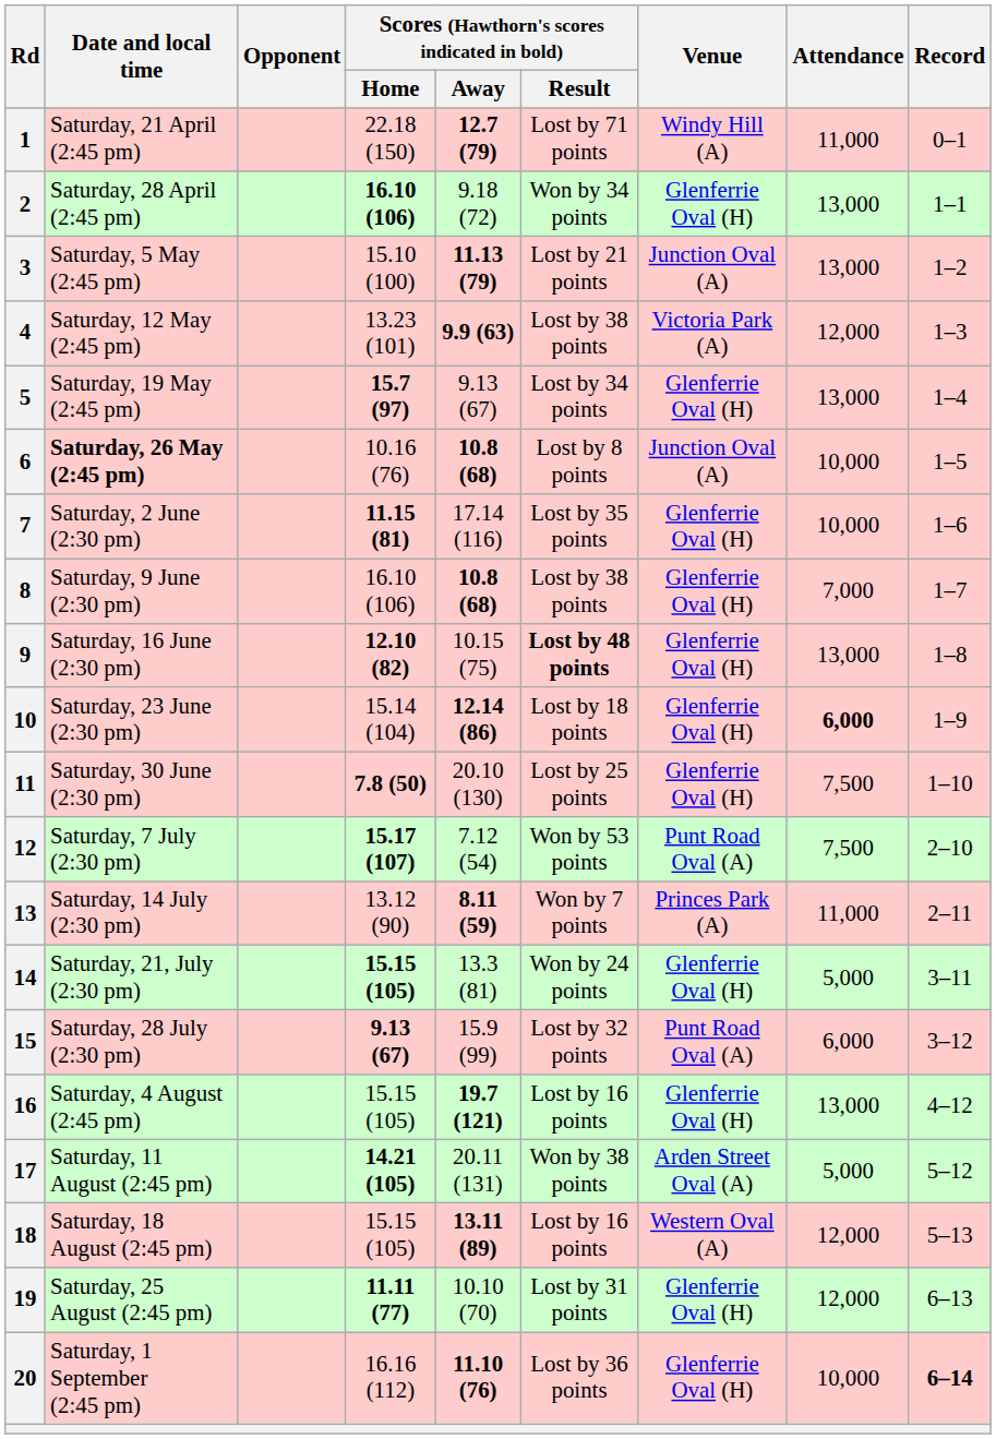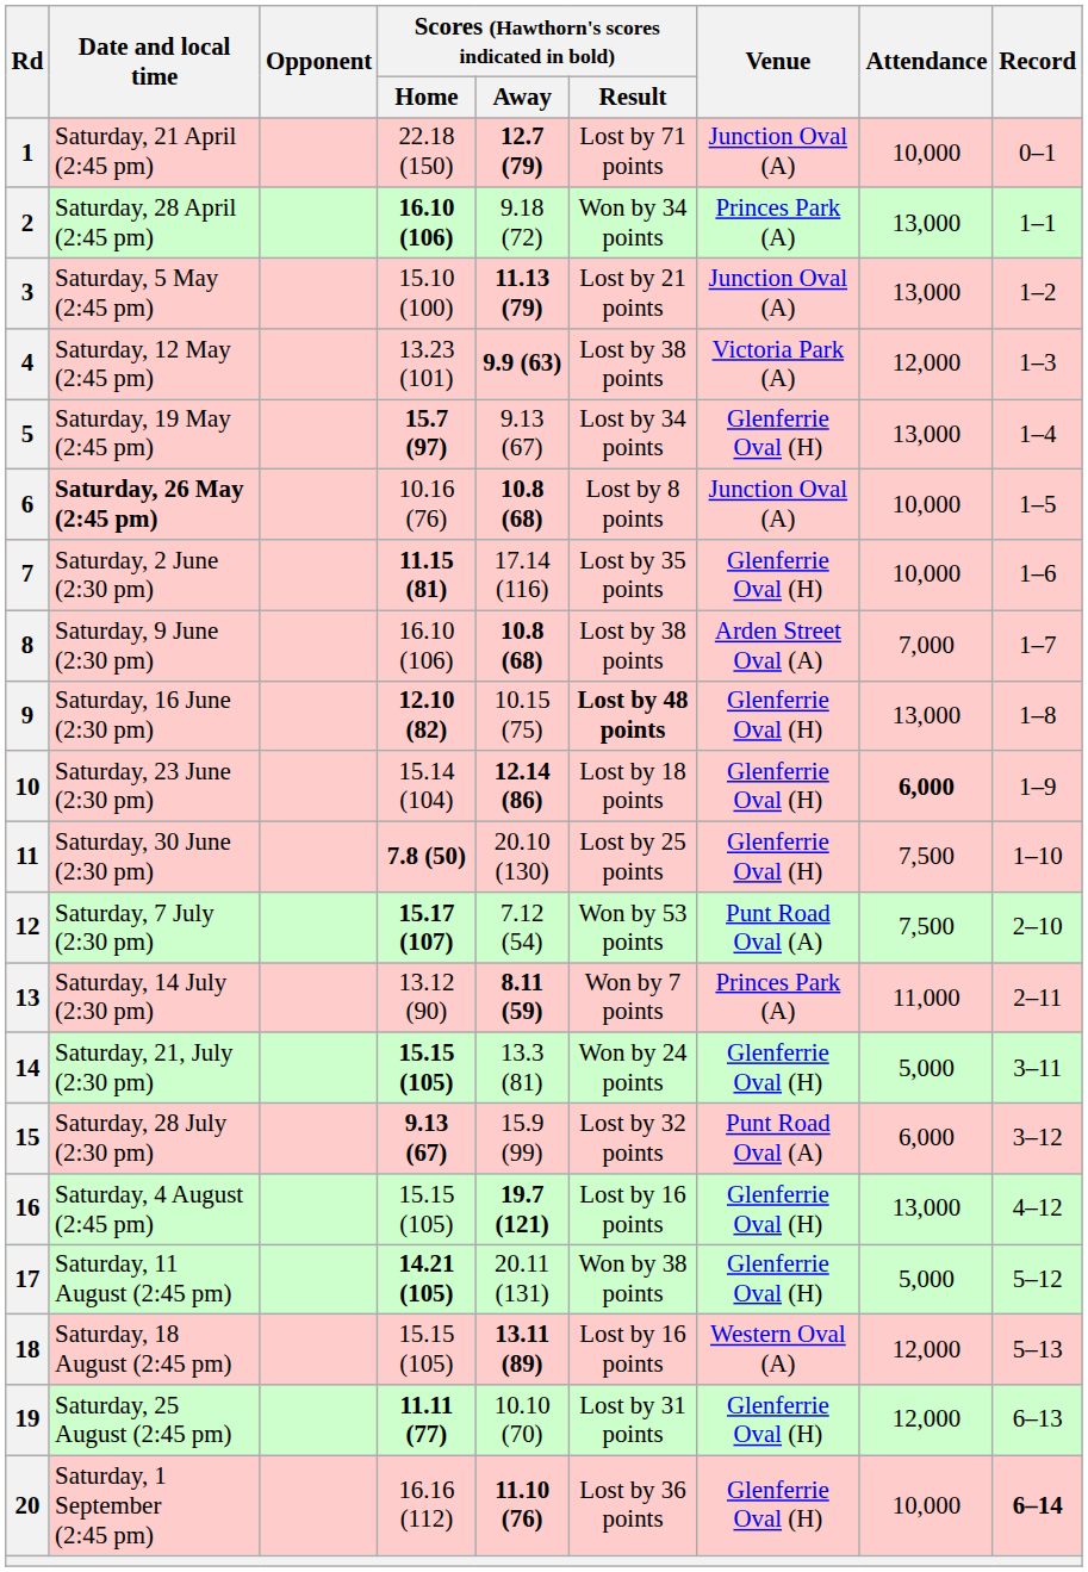1 | Venue: Windy Hill (A) -> Junction Oval (A)
1 | Attendance: 11,000 -> 10,000
2 | Venue: Glenferrie Oval (H) -> Princes Park (A)
8 | Venue: Glenferrie Oval (H) -> Arden Street Oval (A)
17 | Venue: Arden Street Oval (A) -> Glenferrie Oval (H)
